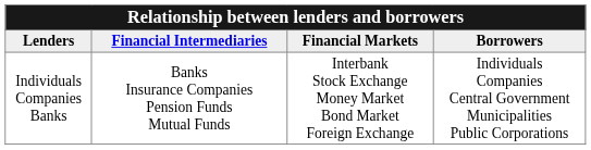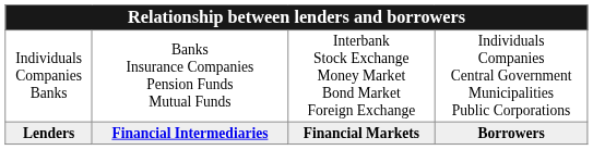rows swapped: Lenders <-> Individuals Companies Banks
